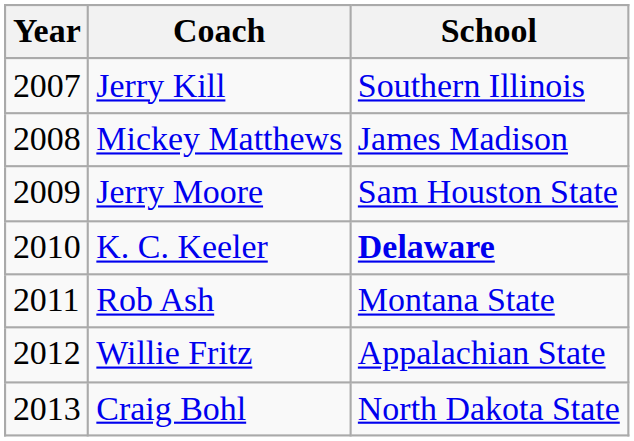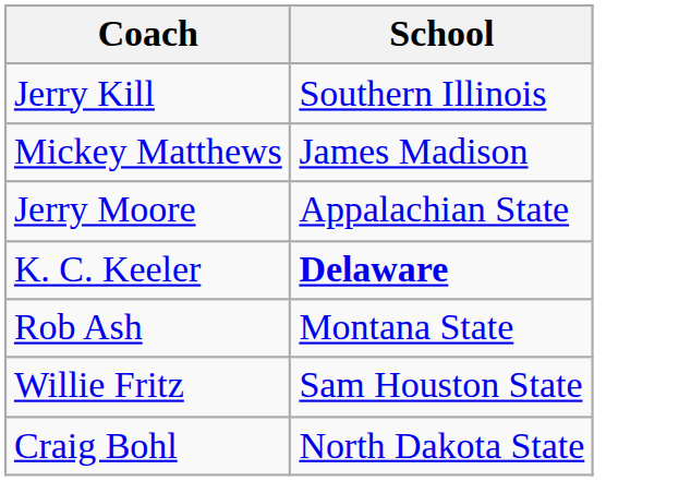- column: Year | 2007 | 2008 | 2009 | 2010 | 2011 | 2012 | 2013
Jerry Moore | School: Sam Houston State -> Appalachian State
Willie Fritz | School: Appalachian State -> Sam Houston State
